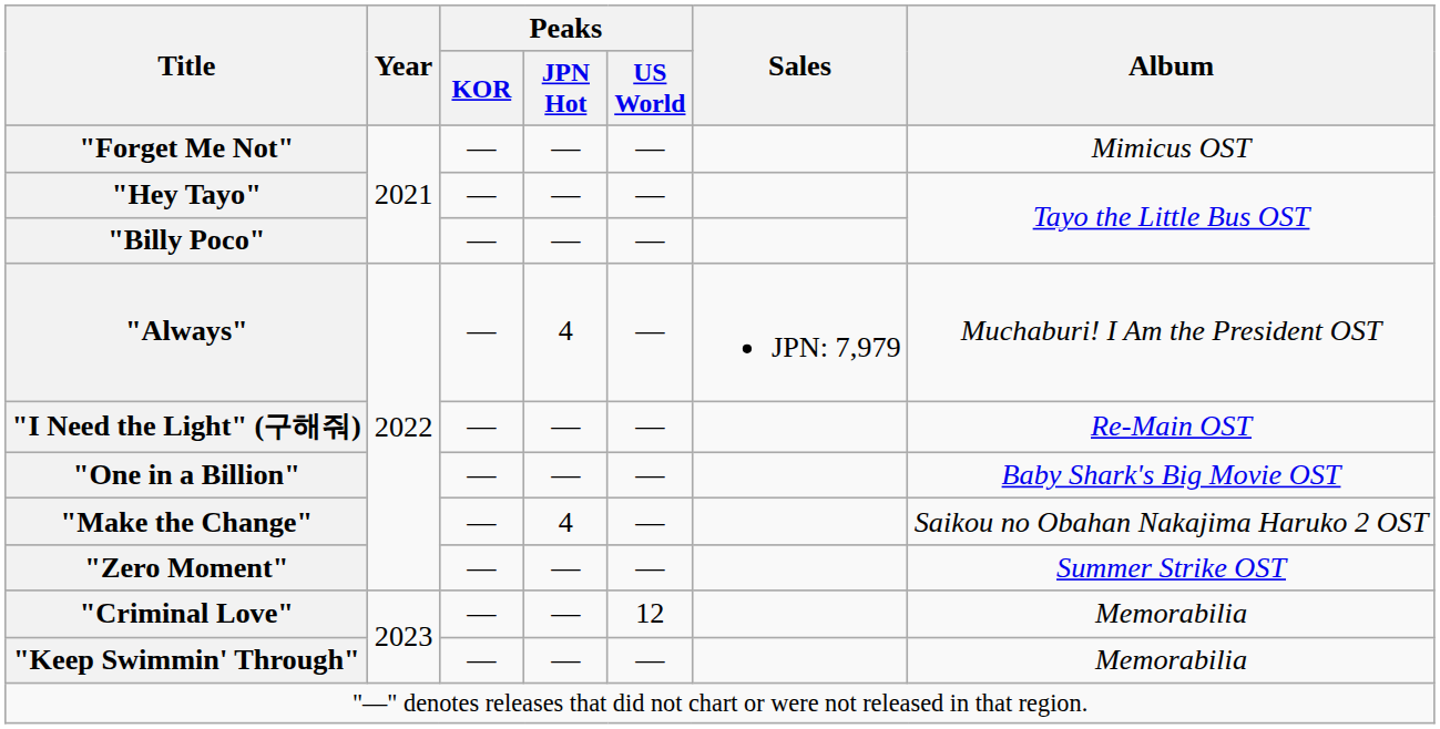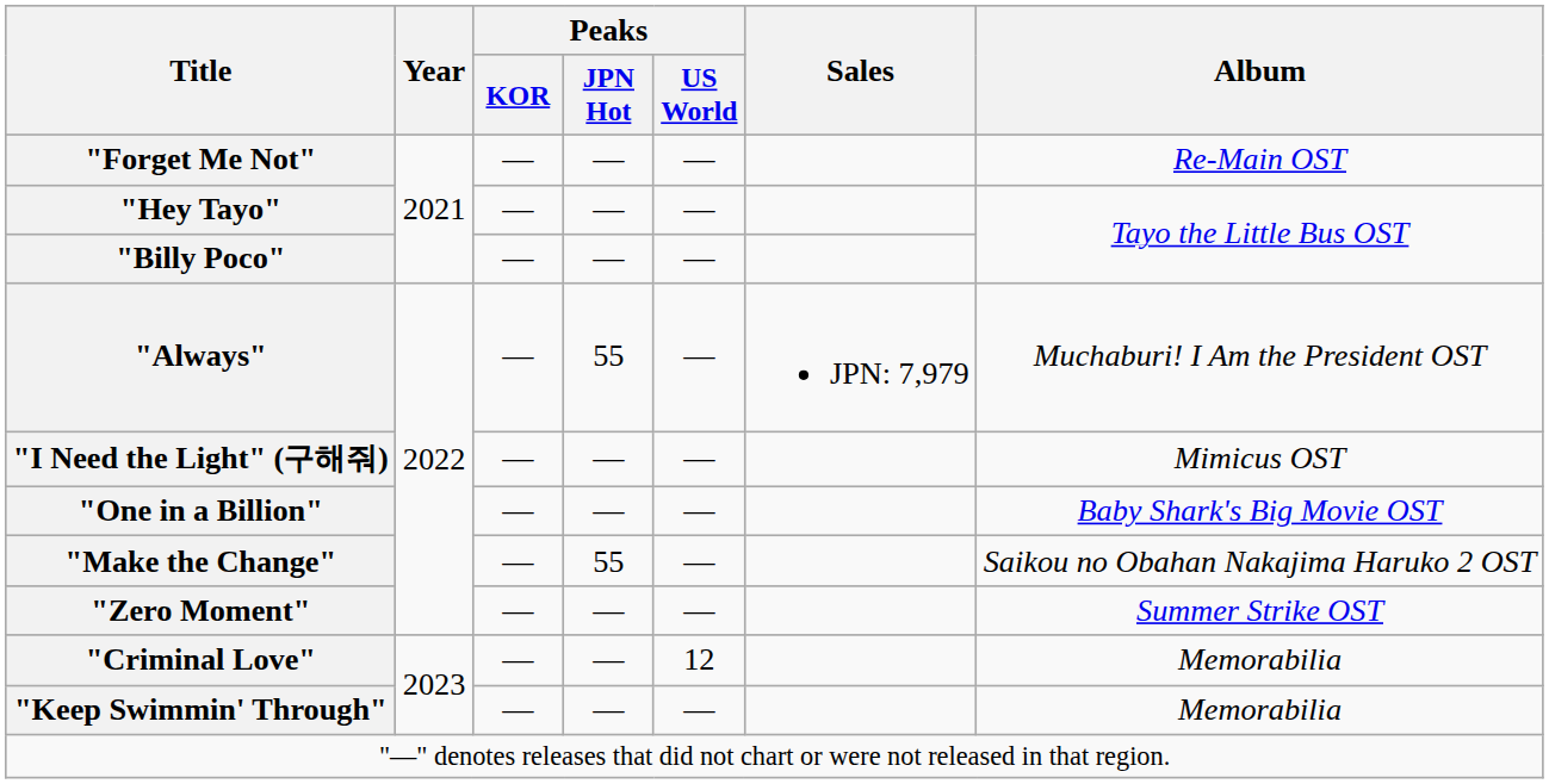"Forget Me Not" | Album: Mimicus OST -> Re-Main OST
"Always" | Peaks / JPN Hot: 4 -> 55
"I Need the Light" (구해줘) | Album: Re-Main OST -> Mimicus OST
"Make the Change" | Peaks / JPN Hot: 4 -> 55
